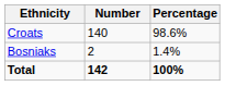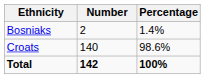rows swapped: Croats <-> Bosniaks
